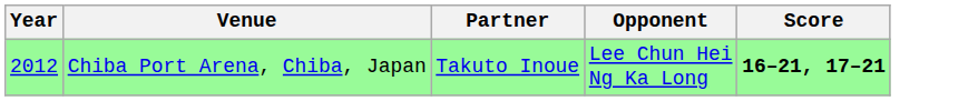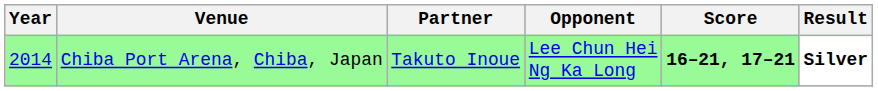+ column: Result | Silver
Chiba Port Arena, Chiba, Japan | Year: 2012 -> 2014
